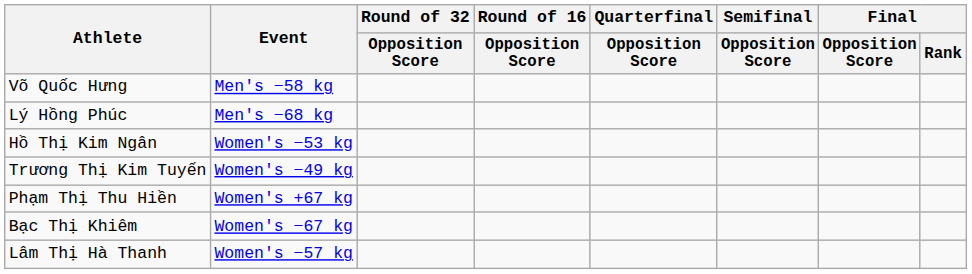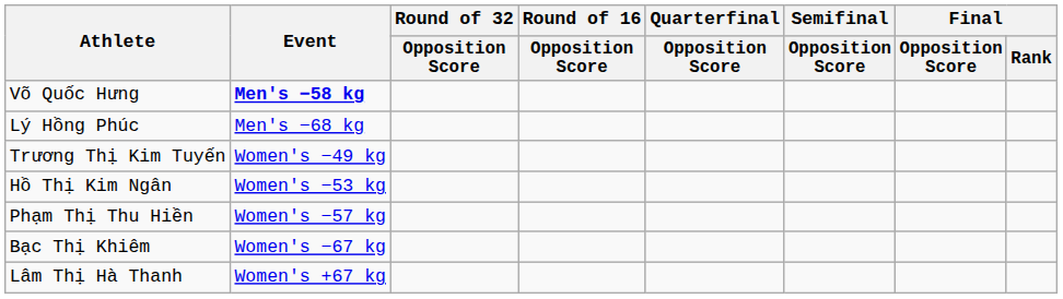Võ Quốc Hưng | Event: normal -> bold
rows swapped: Trương Thị Kim Tuyến <-> Hồ Thị Kim Ngân
Phạm Thị Thu Hiền | Event: Women's +67 kg -> Women's −57 kg
Lâm Thị Hà Thanh | Event: Women's −57 kg -> Women's +67 kg
